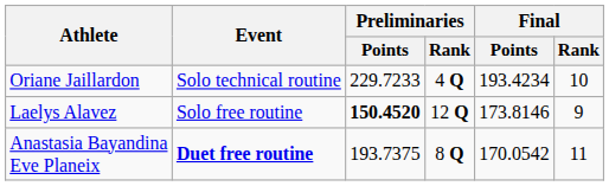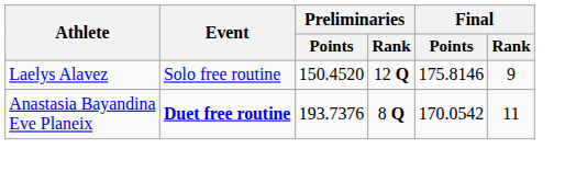- row: Oriane Jaillardon | Solo technical routine | 229.7233 | 4 Q | 193.4234 | 10
Laelys Alavez | Preliminaries / Points: bold -> normal
Laelys Alavez | Final / Points: 173.8146 -> 175.8146
Anastasia Bayandina Eve Planeix | Preliminaries / Points: 193.7375 -> 193.7376
